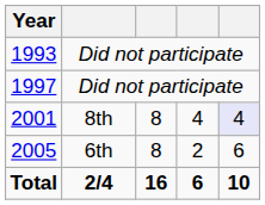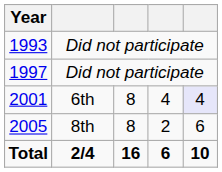2001 | column 2: 8th -> 6th
2005 | column 2: 6th -> 8th
